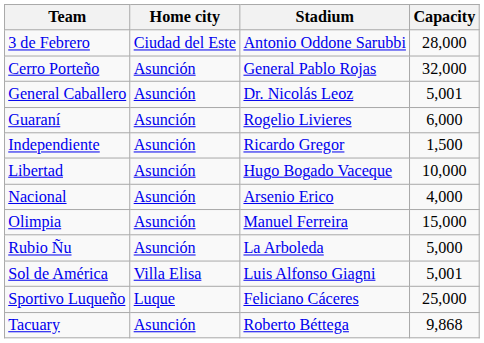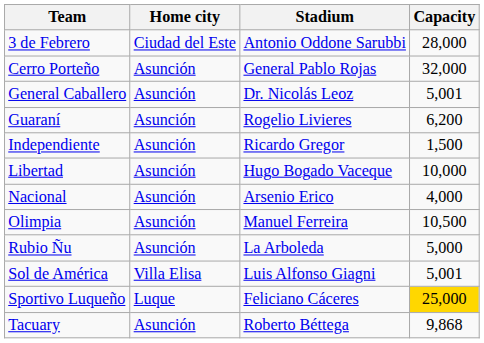Guaraní | Capacity: 6,000 -> 6,200
Olimpia | Capacity: 15,000 -> 10,500
Sportivo Luqueño | Capacity: no background -> gold background
